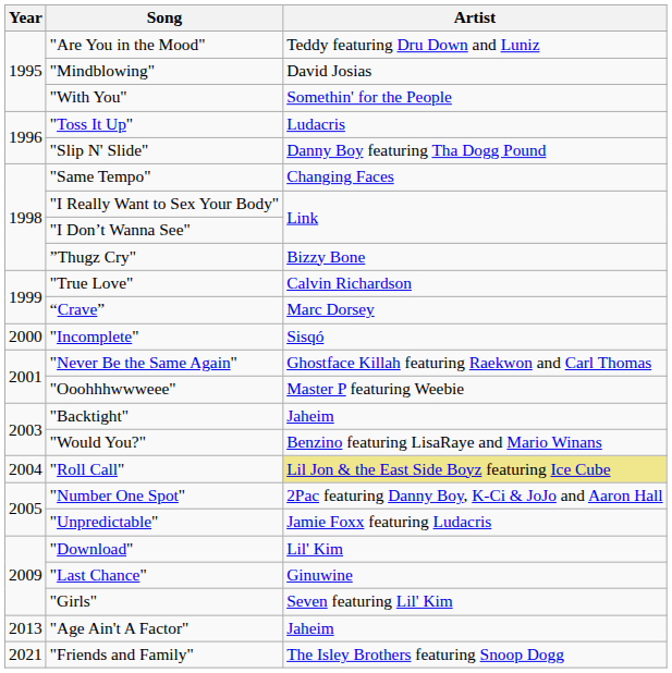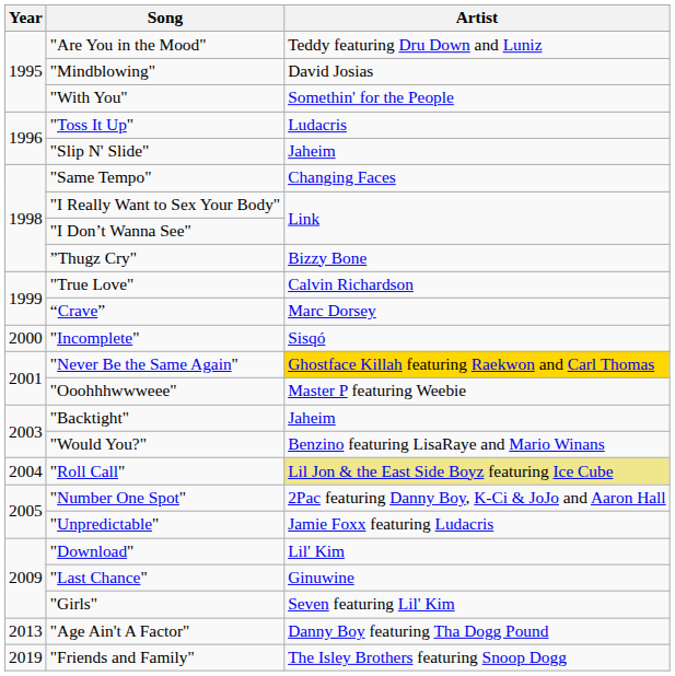"Slip N' Slide" | Artist: Danny Boy featuring Tha Dogg Pound -> Jaheim
"Never Be the Same Again" | Artist: no background -> gold background
"Age Ain't A Factor" | Artist: Jaheim -> Danny Boy featuring Tha Dogg Pound
"Friends and Family" | Year: 2021 -> 2019
